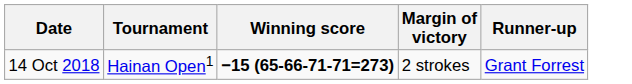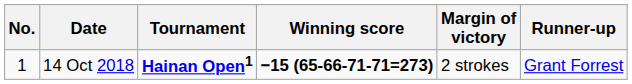+ column: No. | 1
14 Oct 2018 | Tournament: normal -> bold
